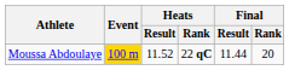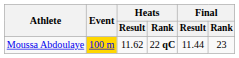Moussa Abdoulaye | Heats / Result: 11.52 -> 11.62
Moussa Abdoulaye | Final / Rank: 20 -> 23
